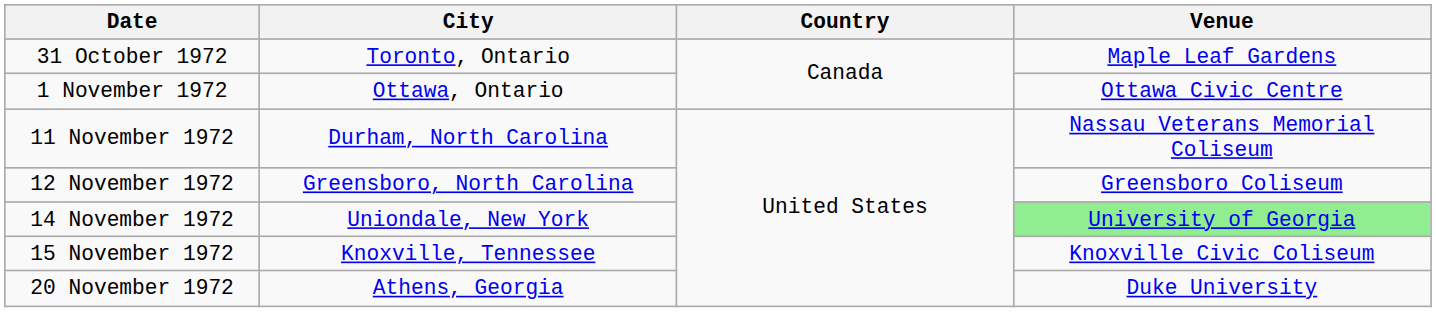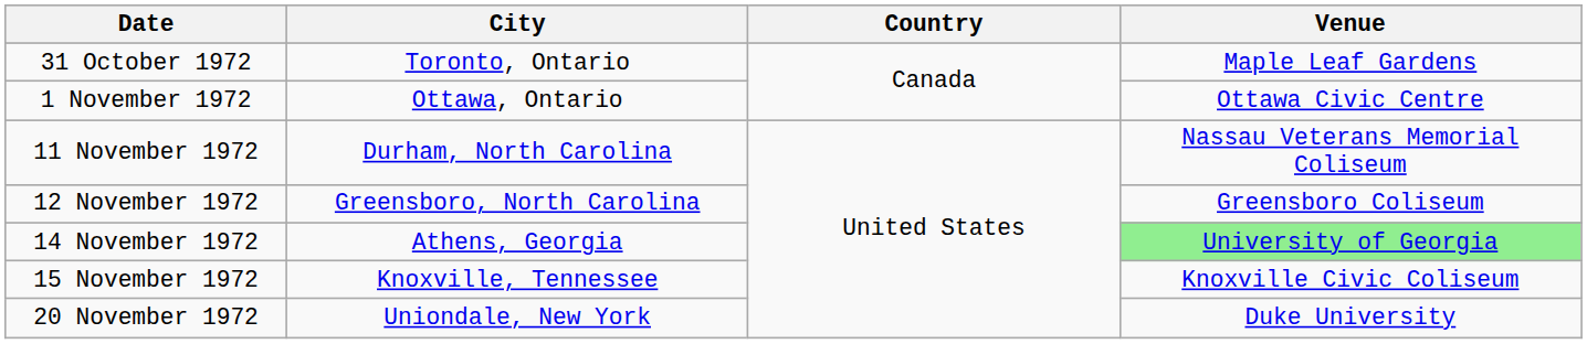14 November 1972 | City: Uniondale, New York -> Athens, Georgia
20 November 1972 | City: Athens, Georgia -> Uniondale, New York
